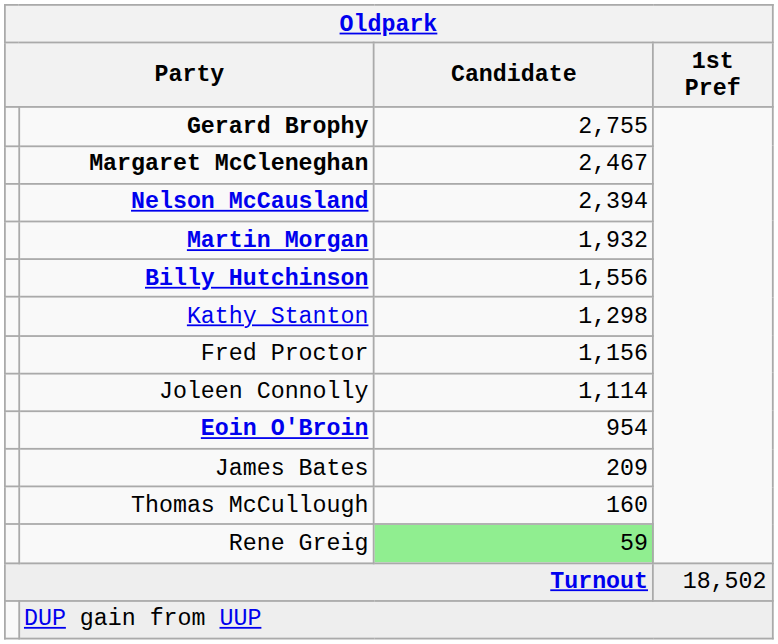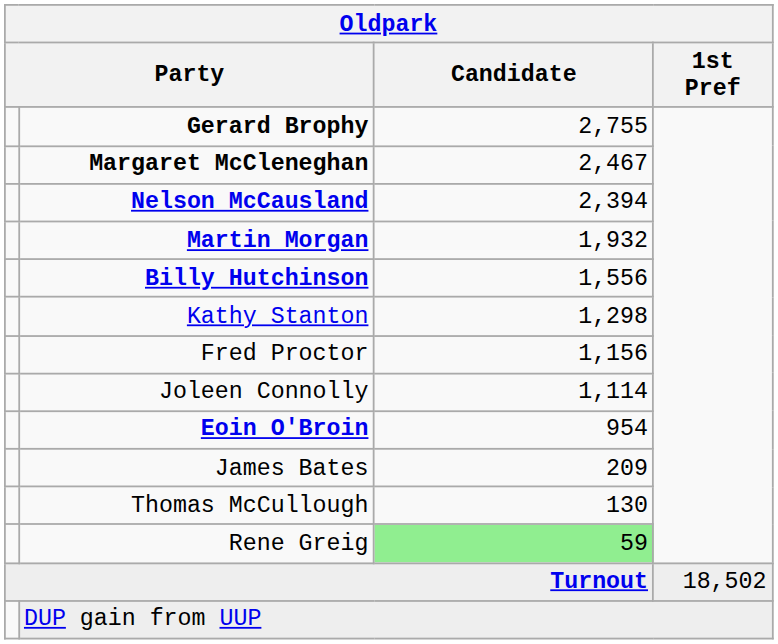Thomas McCullough | Candidate: 160 -> 130
